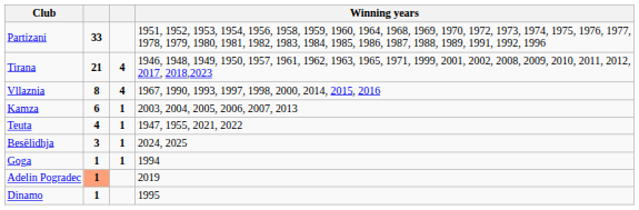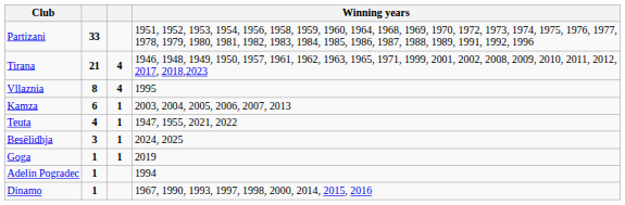Vllaznia | Winning years: 1967, 1990, 1993, 1997, 1998, 2000, 2014, 2015, 2016 -> 1995
Goga | Winning years: 1994 -> 2019
Adelin Pogradec | column 2: lightsalmon background -> no background
Adelin Pogradec | Winning years: 2019 -> 1994
Dinamo | Winning years: 1995 -> 1967, 1990, 1993, 1997, 1998, 2000, 2014, 2015, 2016
